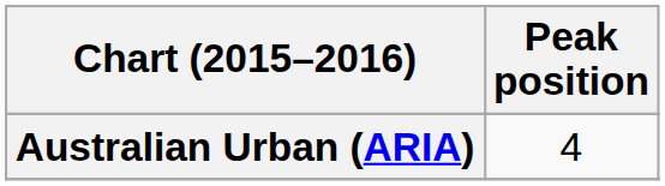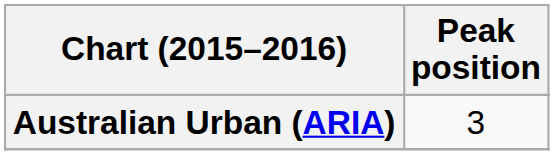Australian Urban (ARIA) | Peak position: 4 -> 3
